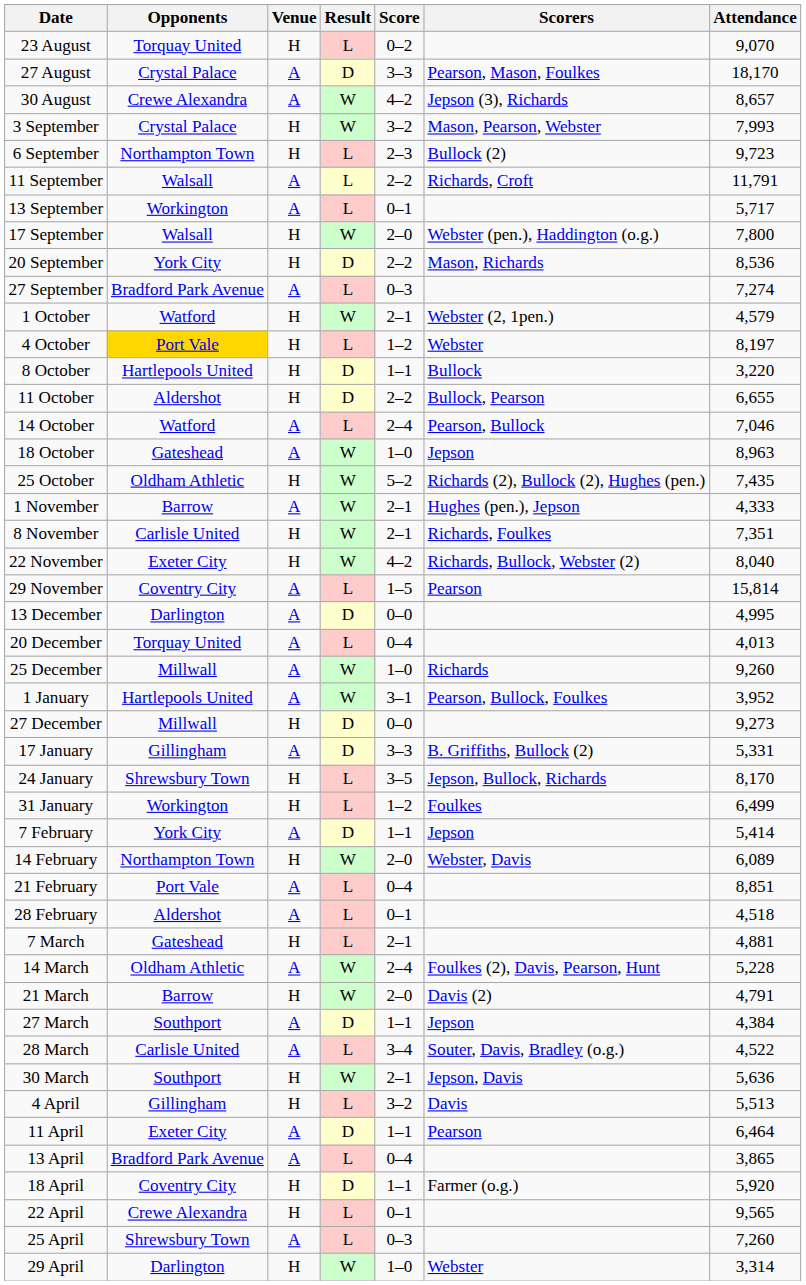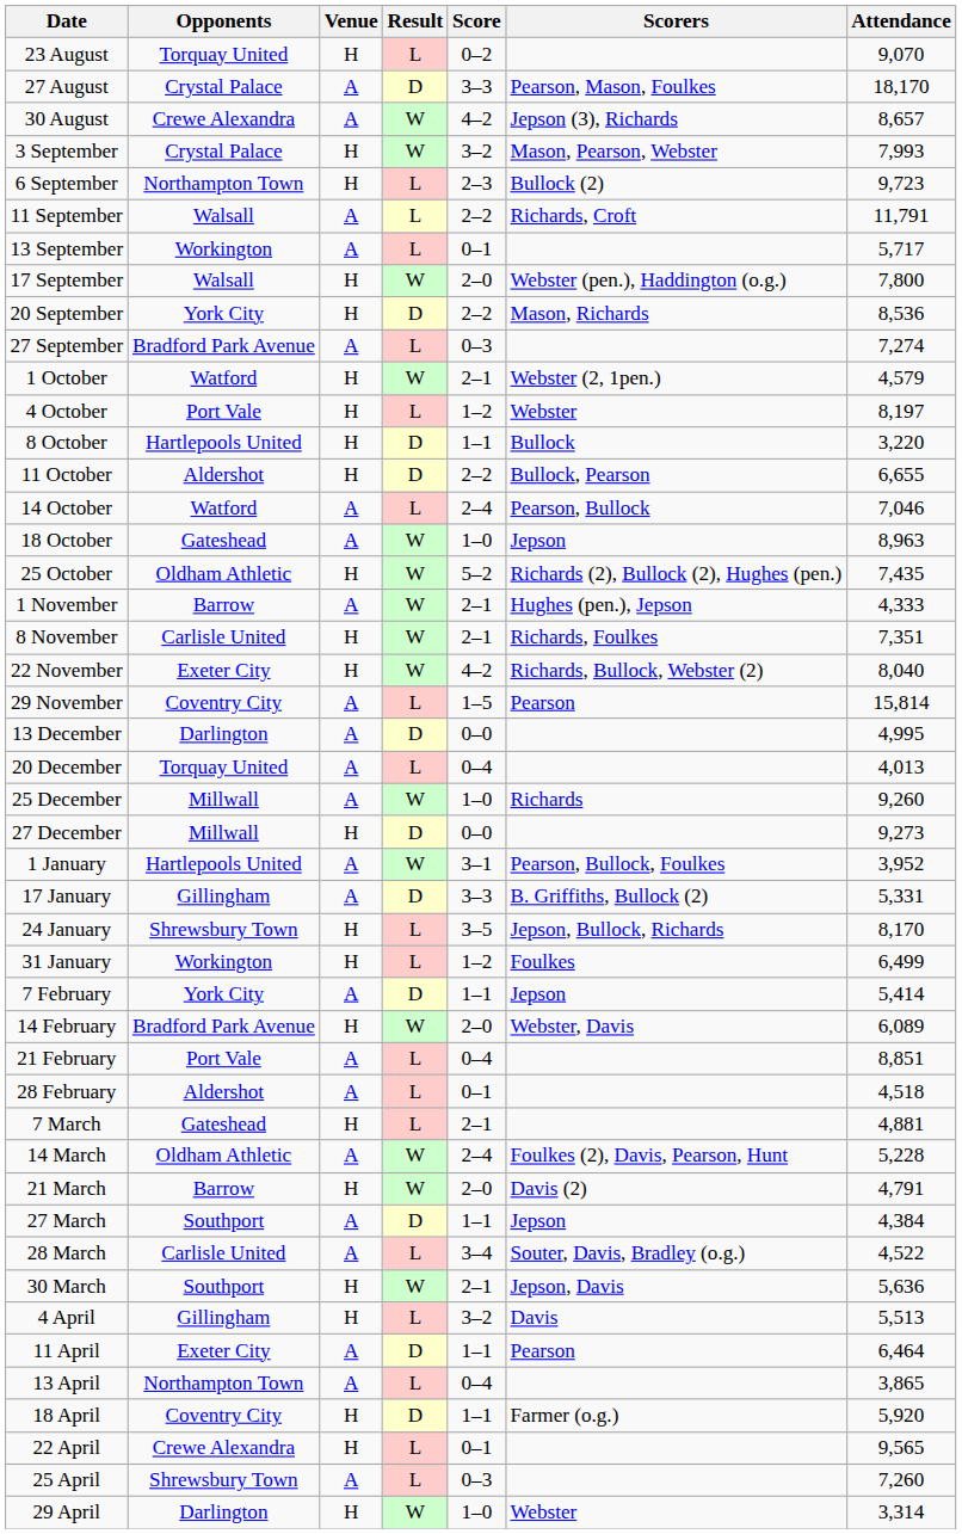4 October | Opponents: gold background -> no background
rows swapped: 27 December <-> 1 January
14 February | Opponents: Northampton Town -> Bradford Park Avenue
13 April | Opponents: Bradford Park Avenue -> Northampton Town
